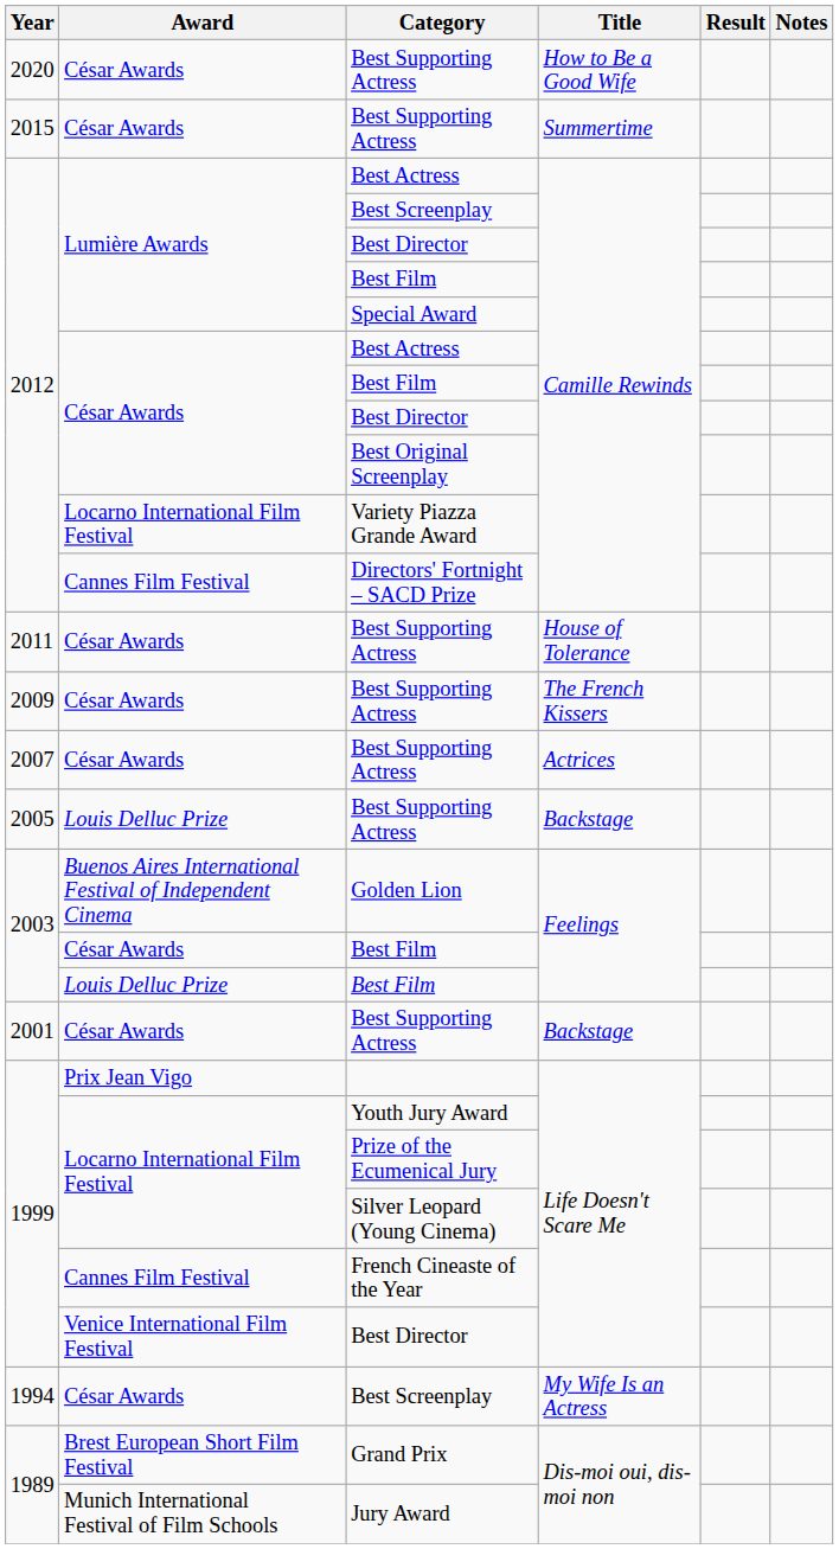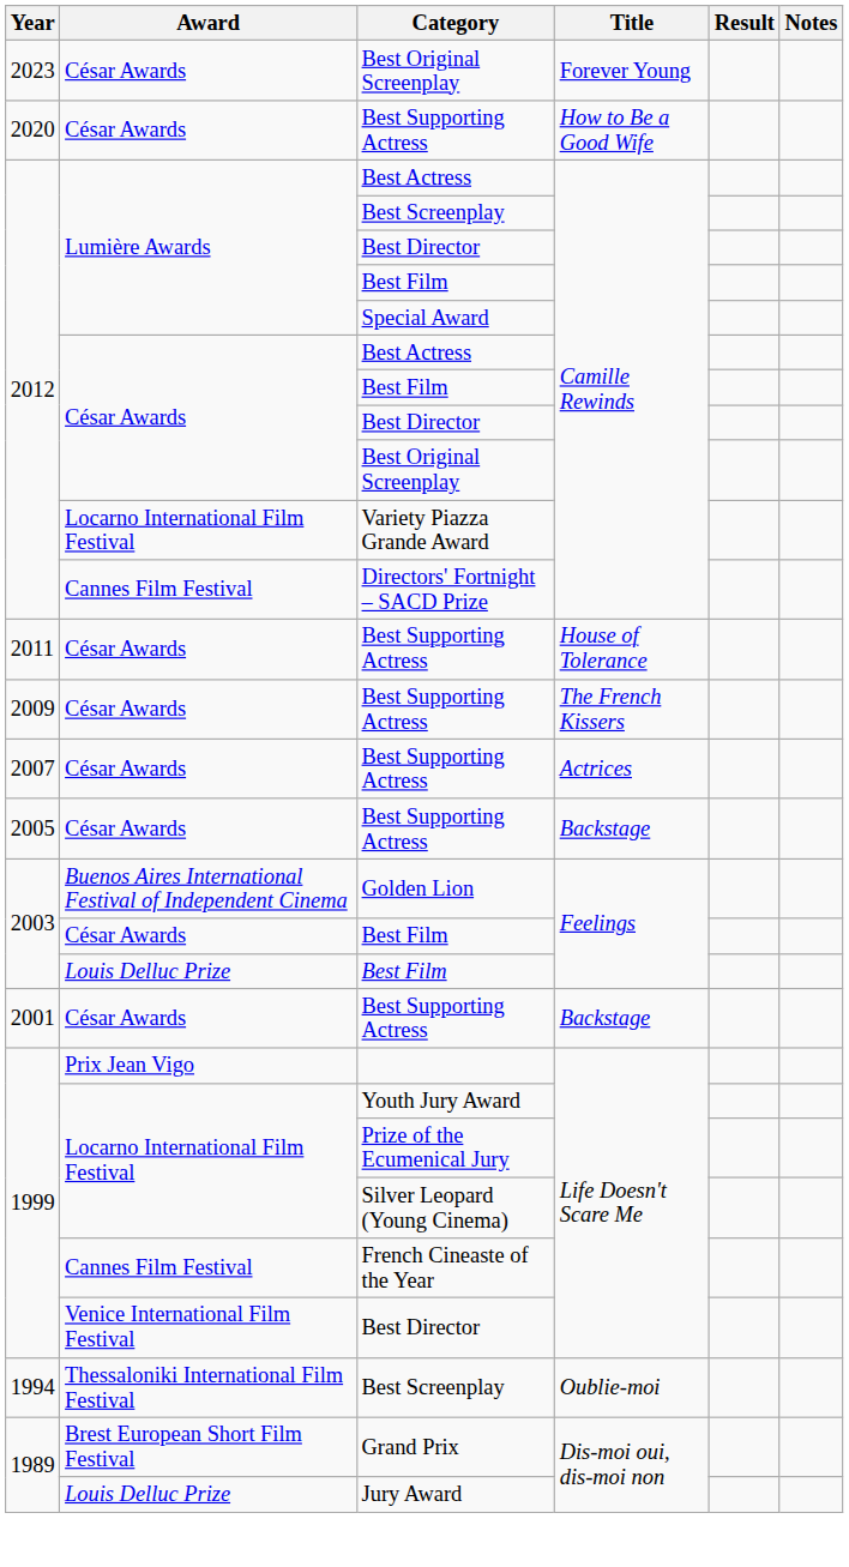+ row: 2023 | César Awards | Best Original Screenplay | Forever Young
- row: 2015 | César Awards | Best Supporting Actress | Summertime
2005 / Best Supporting Actress | Award: Louis Delluc Prize -> César Awards
1994 / Best Screenplay | Award: César Awards -> Thessaloniki International Film Festival
1994 / Best Screenplay | Title: My Wife Is an Actress -> Oublie-moi
Jury Award | Award: Munich International Festival of Film Schools -> Louis Delluc Prize
